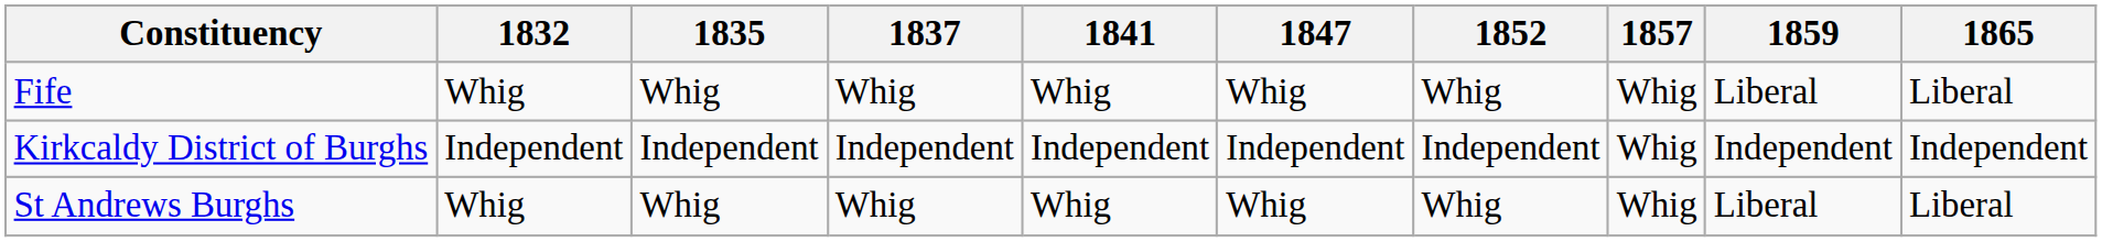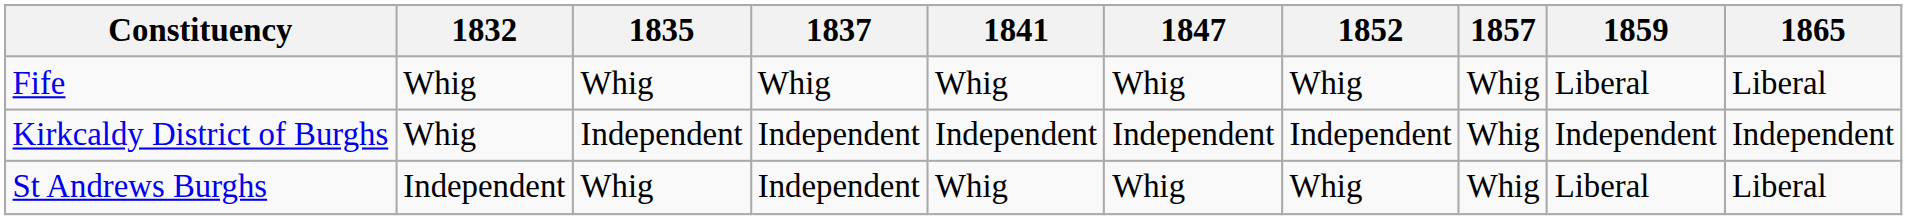Kirkcaldy District of Burghs | 1832: Independent -> Whig
St Andrews Burghs | 1832: Whig -> Independent
St Andrews Burghs | 1837: Whig -> Independent
